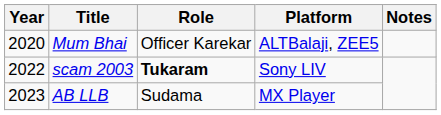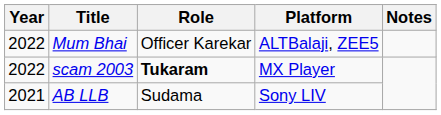Mum Bhai | Year: 2020 -> 2022
scam 2003 | Platform: Sony LIV -> MX Player
AB LLB | Year: 2023 -> 2021
AB LLB | Platform: MX Player -> Sony LIV
